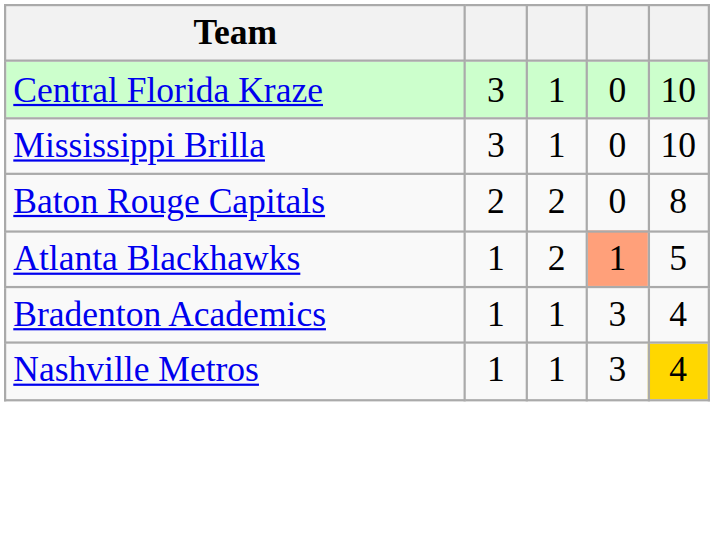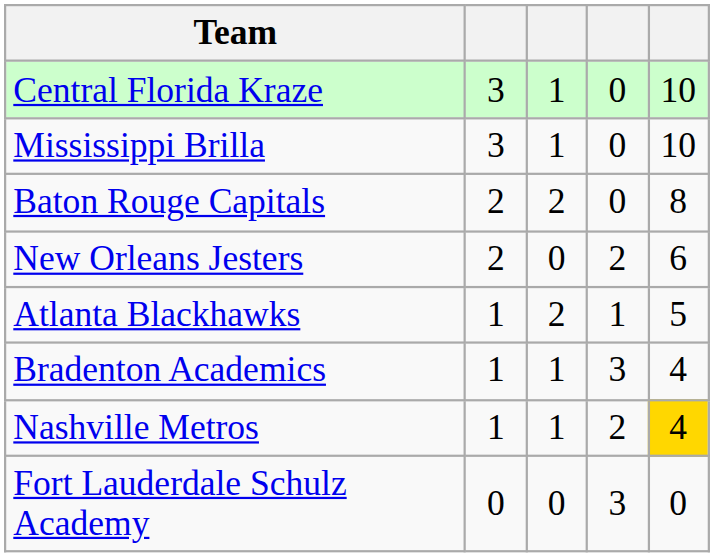+ row: New Orleans Jesters | 2 | 0 | 2 | 6
Atlanta Blackhawks | column 4: lightsalmon background -> no background
Nashville Metros | column 4: 3 -> 2
+ row: Fort Lauderdale Schulz Academy | 0 | 0 | 3 | 0
